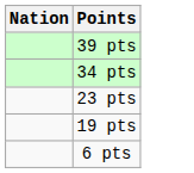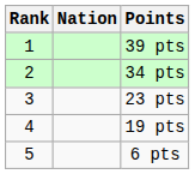+ column: Rank | 1 | 2 | 3 | 4 | 5
